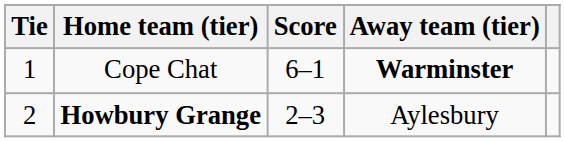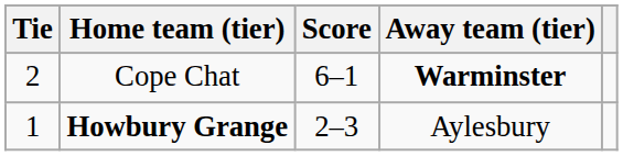Cope Chat | Tie: 1 -> 2
Howbury Grange | Tie: 2 -> 1
